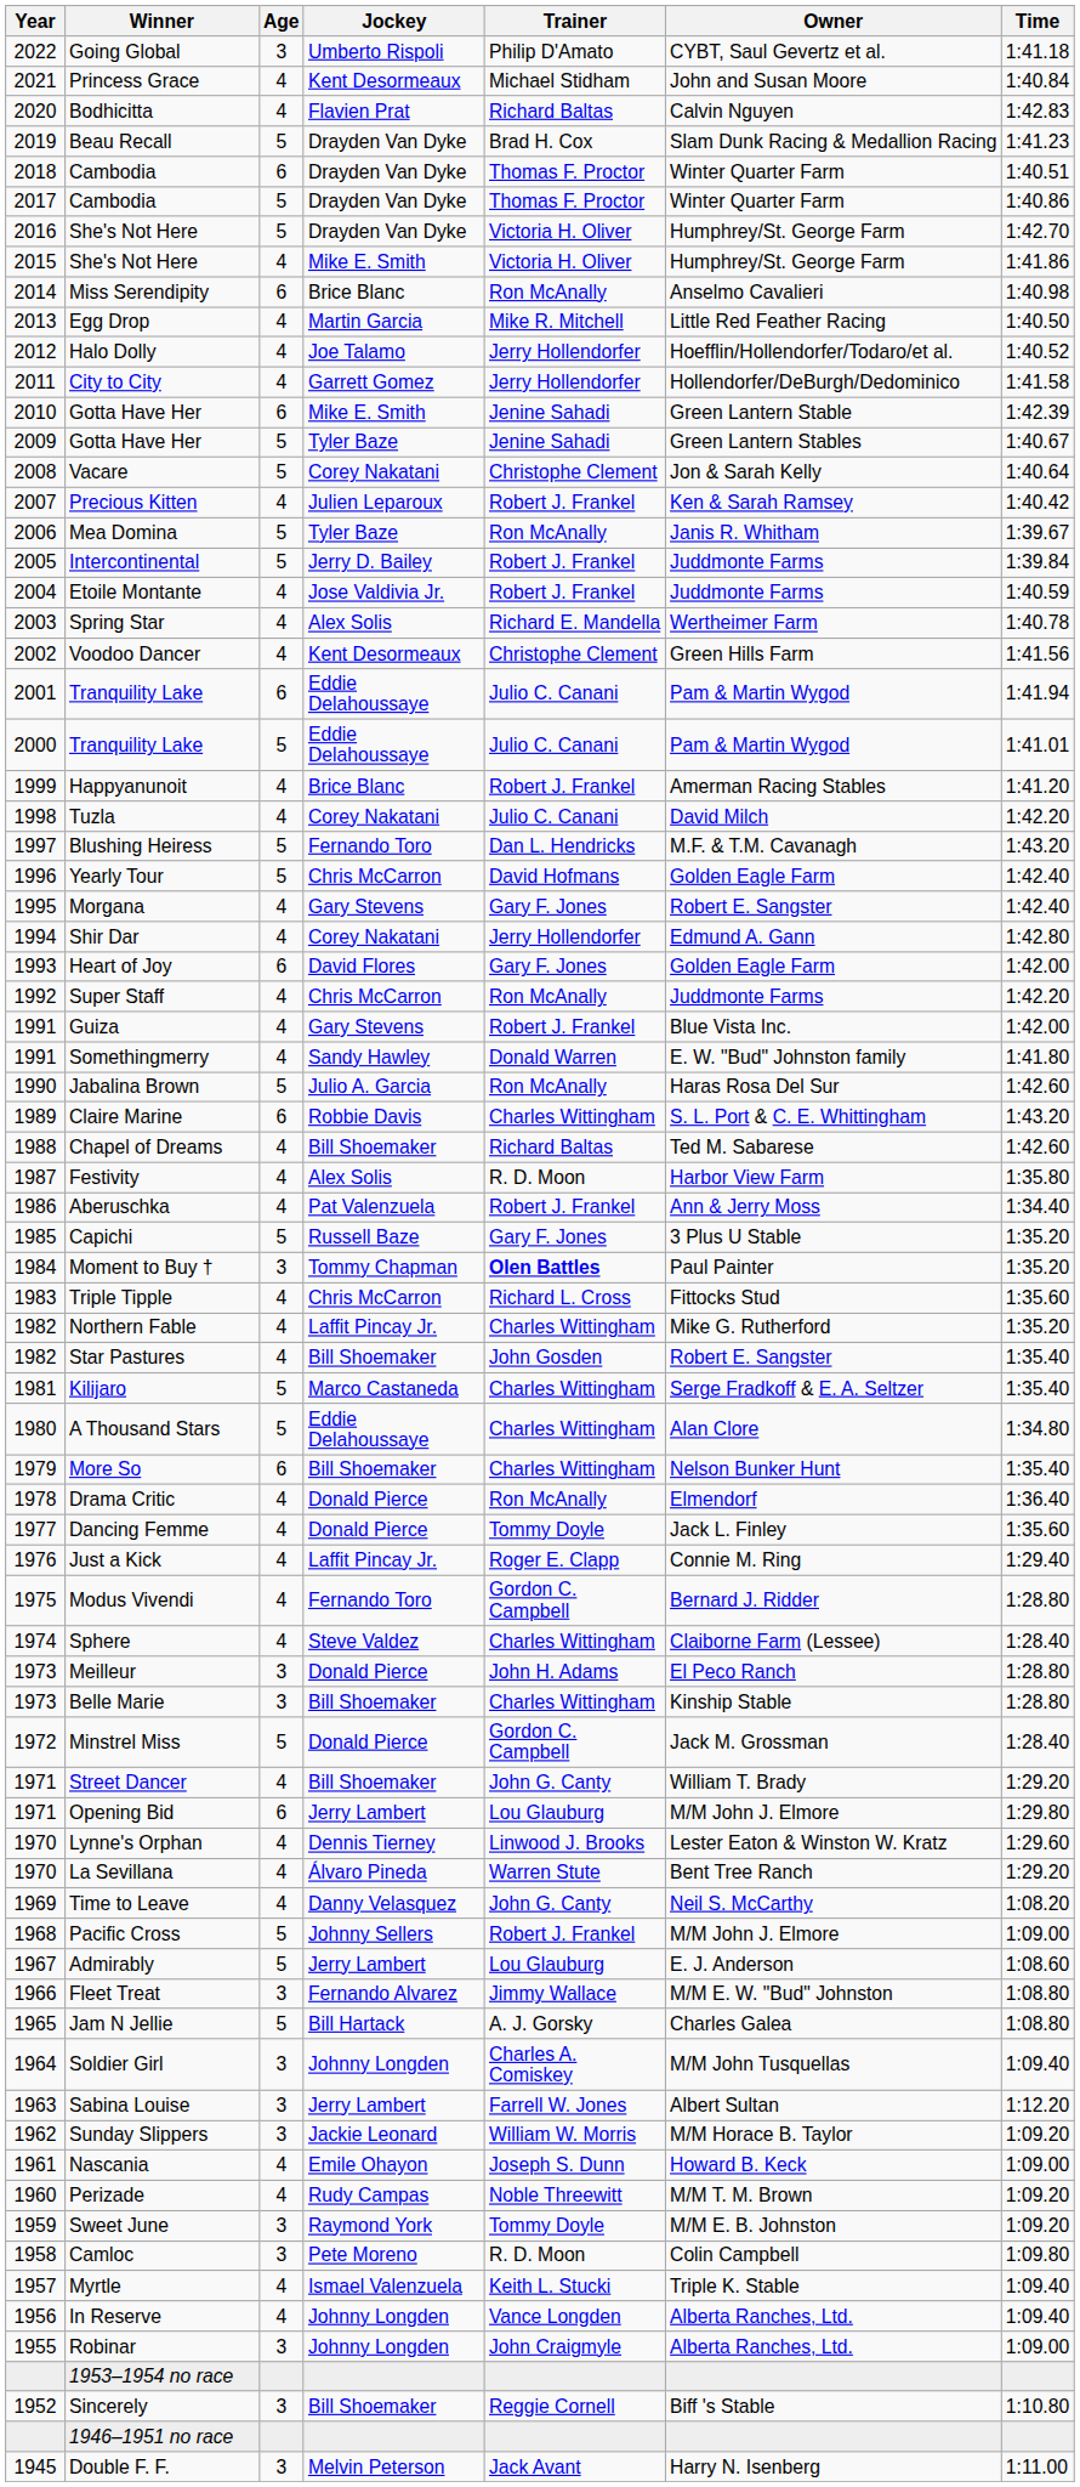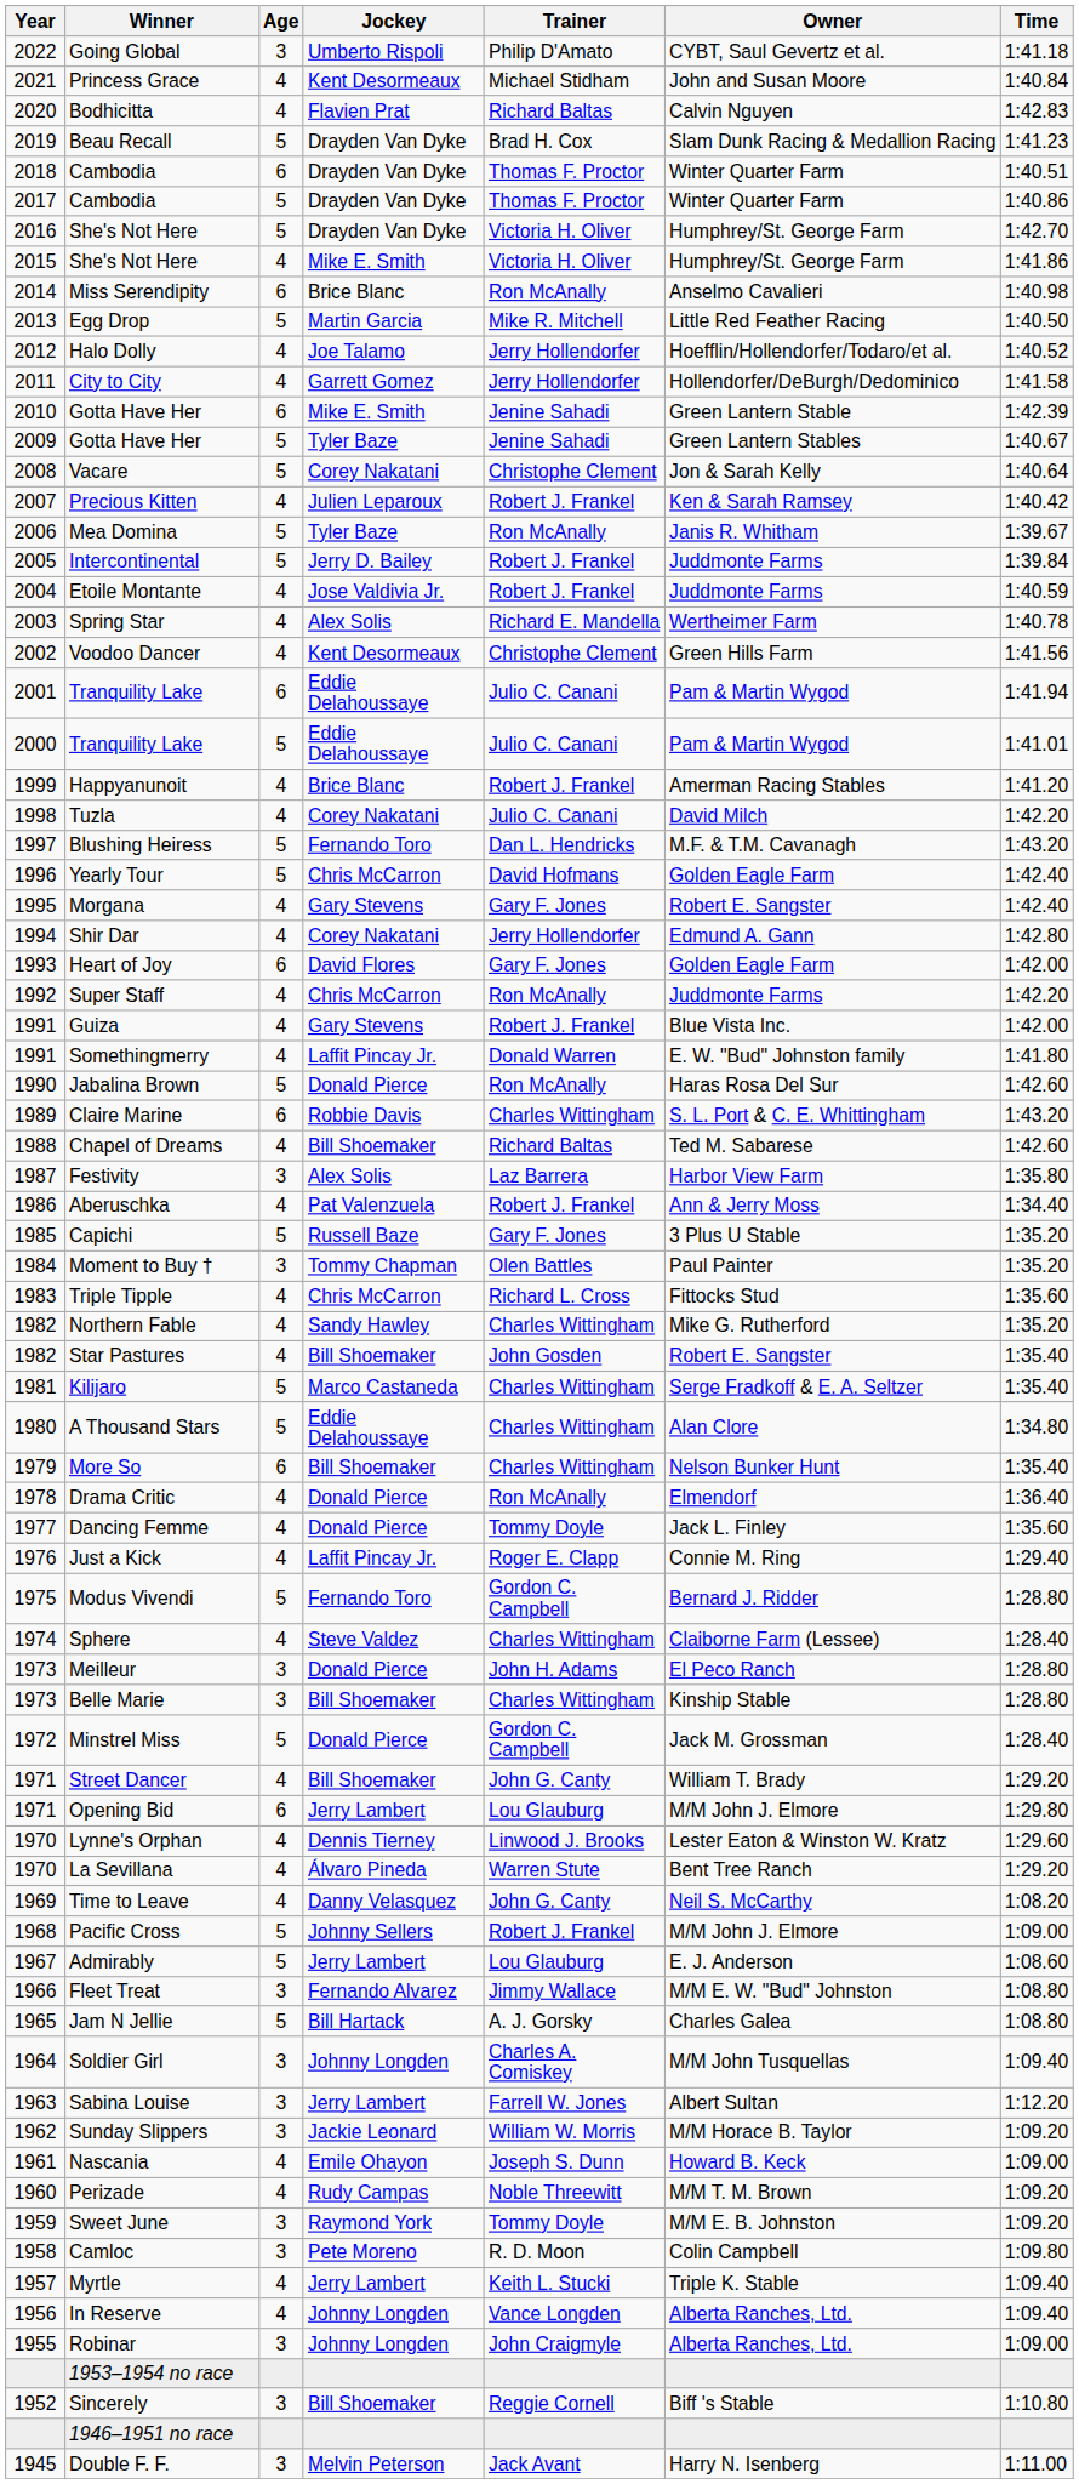Egg Drop | Age: 4 -> 5
Somethingmerry | Jockey: Sandy Hawley -> Laffit Pincay Jr.
Jabalina Brown | Jockey: Julio A. Garcia -> Donald Pierce
Festivity | Age: 4 -> 3
Festivity | Trainer: R. D. Moon -> Laz Barrera
Moment to Buy † | Trainer: bold -> normal
Northern Fable | Jockey: Laffit Pincay Jr. -> Sandy Hawley
Modus Vivendi | Age: 4 -> 5
Myrtle | Jockey: Ismael Valenzuela -> Jerry Lambert
